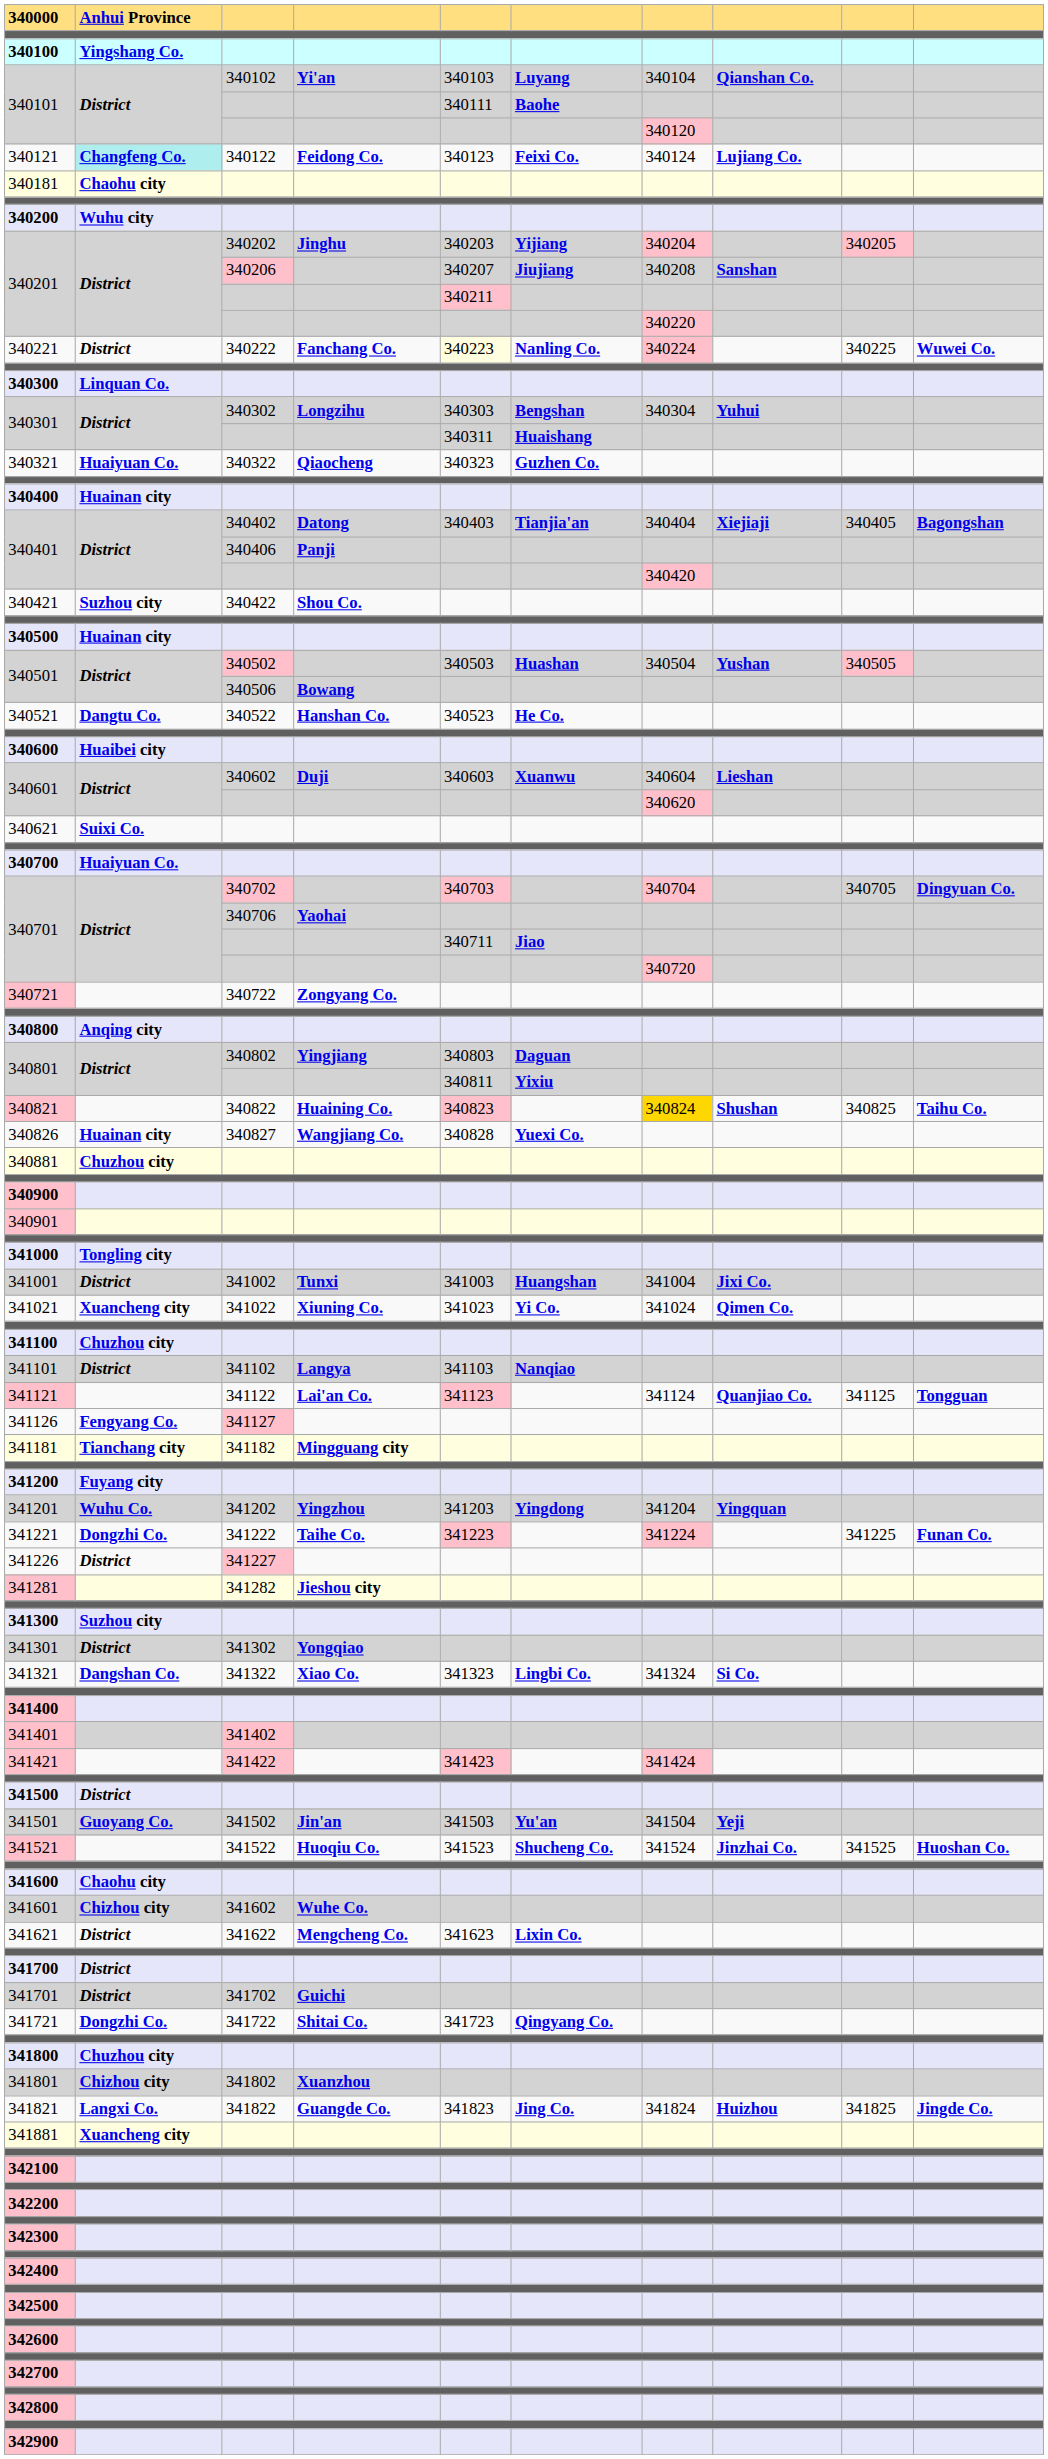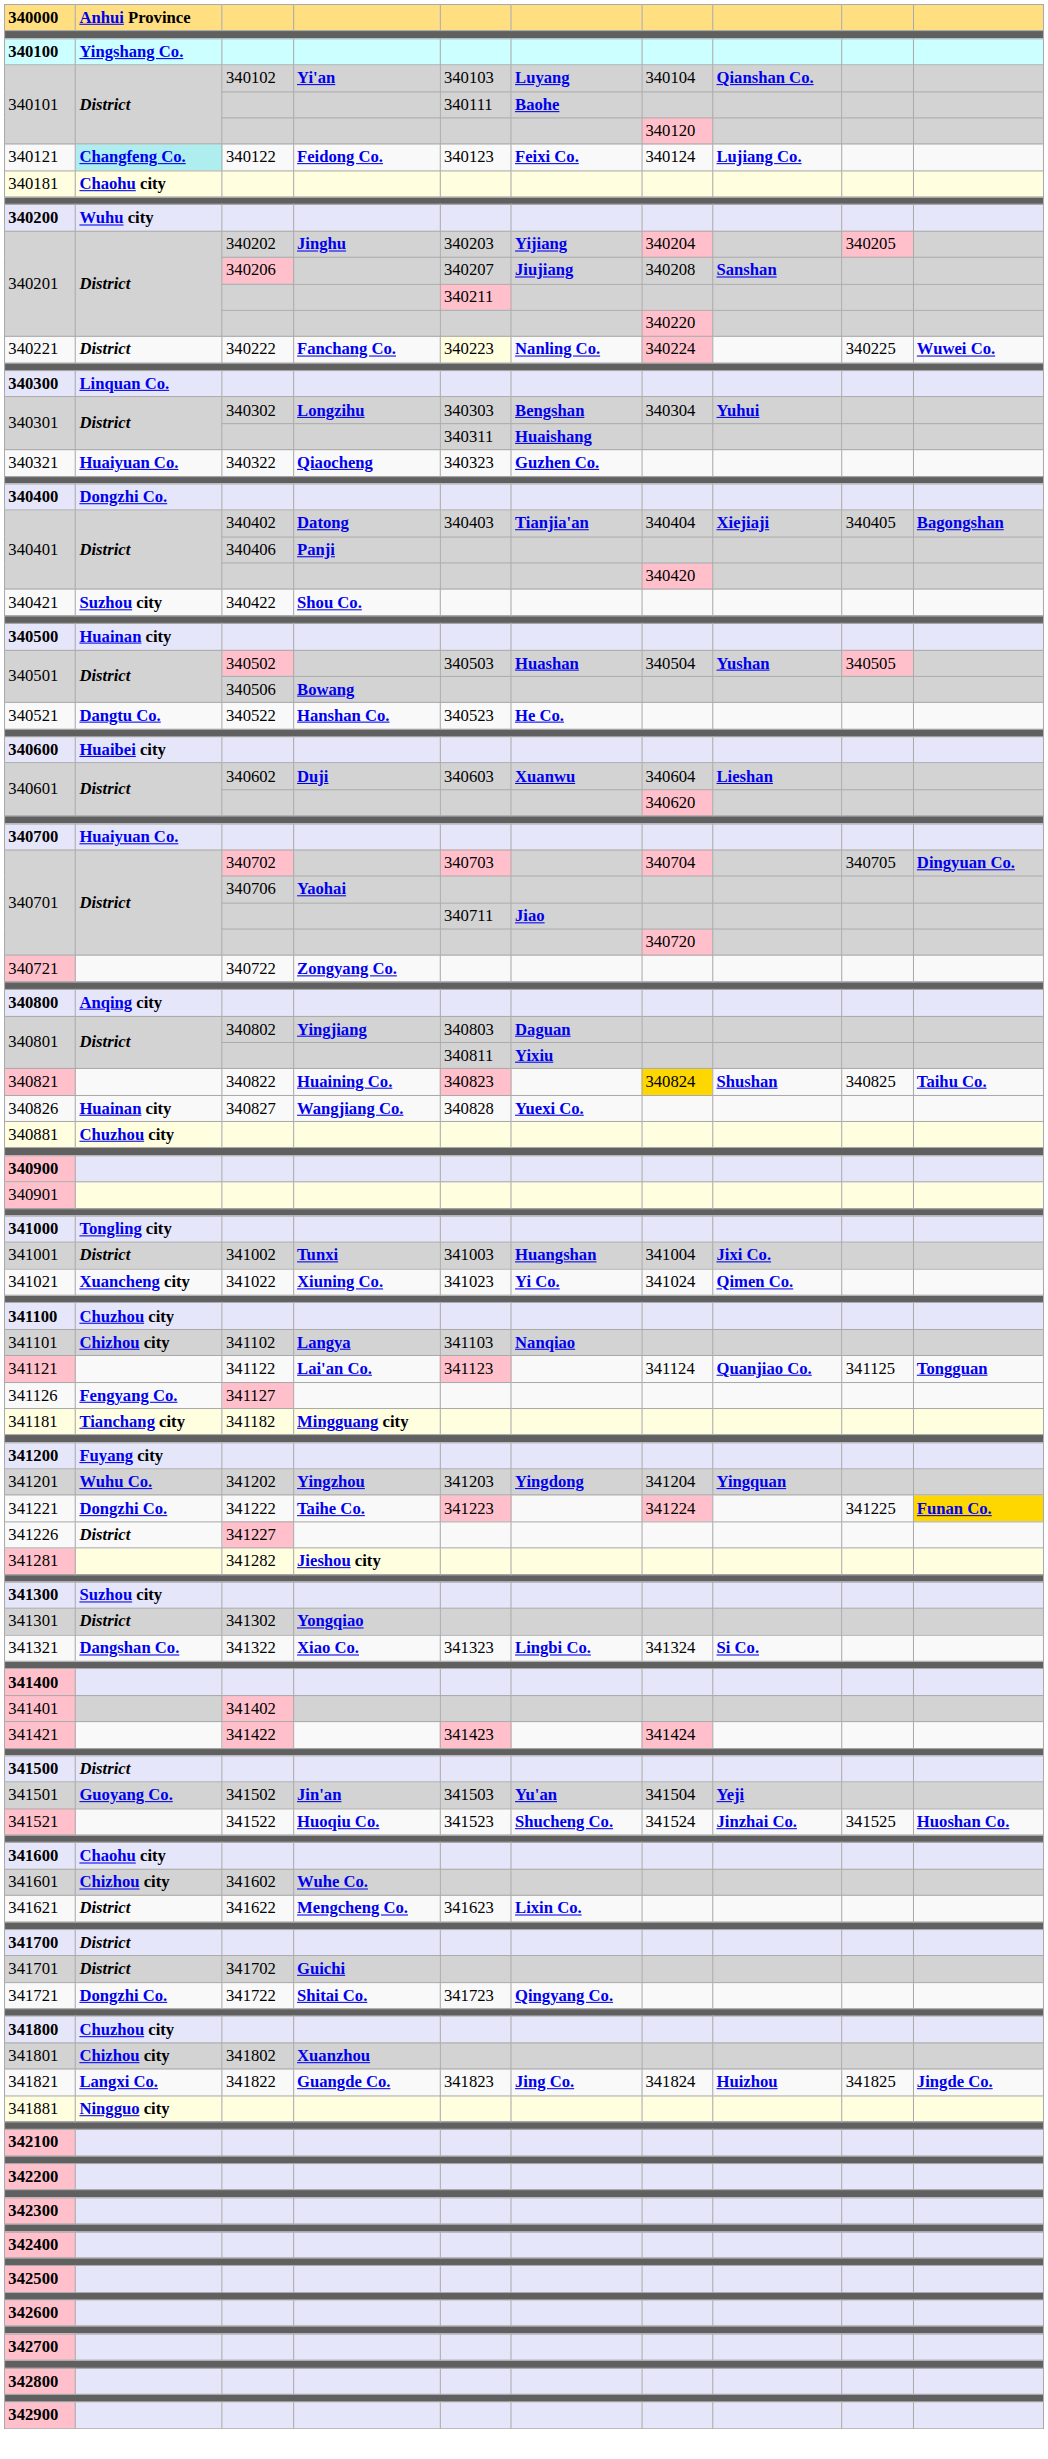340400 | column 2: Huainan city -> Dongzhi Co.
- row: 340621 | Suixi Co.
341101 | column 2: District -> Chizhou city
341221 | column 10: no background -> gold background
341881 | column 2: Xuancheng city -> Ningguo city
